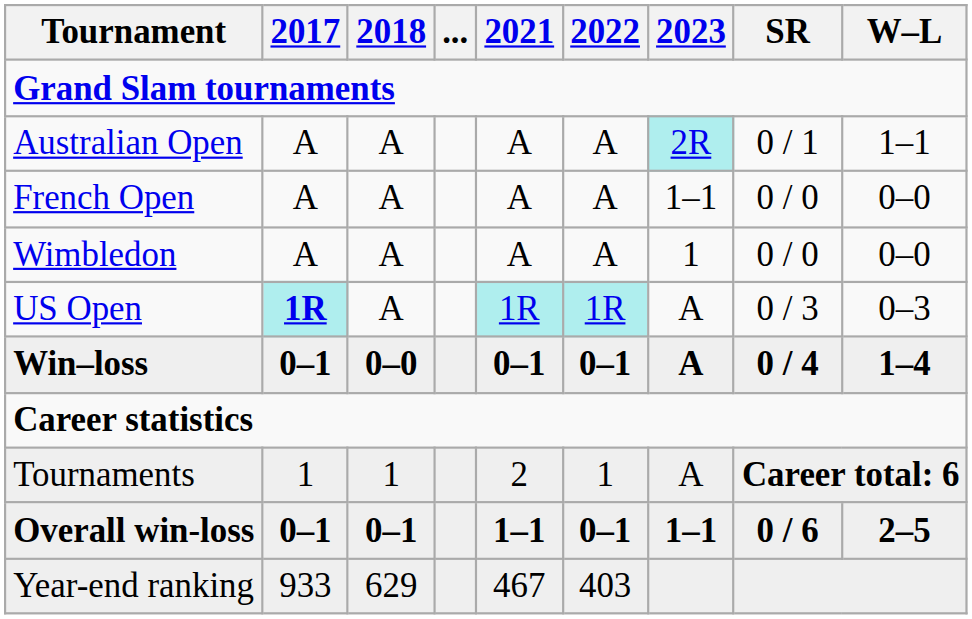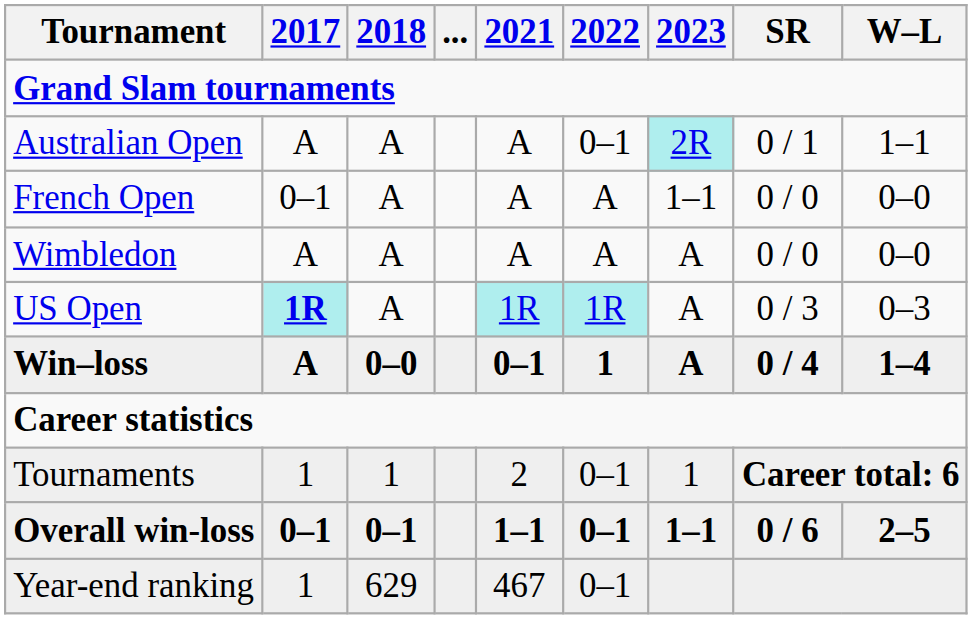Australian Open | 2022: A -> 0–1
French Open | 2017: A -> 0–1
Wimbledon | 2023: 1 -> A
Win–loss | 2017: 0–1 -> A
Win–loss | 2022: 0–1 -> 1
Tournaments | 2022: 1 -> 0–1
Tournaments | 2023: A -> 1
Year-end ranking | 2017: 933 -> 1
Year-end ranking | 2022: 403 -> 0–1
